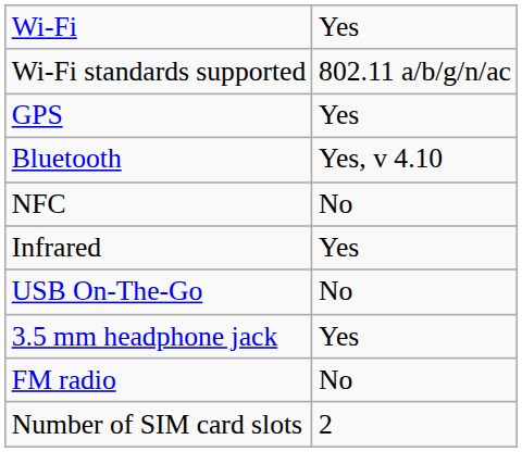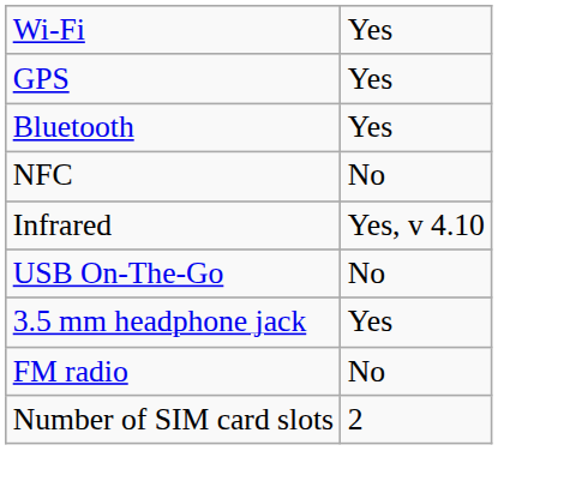- row: Wi-Fi standards supported | 802.11 a/b/g/n/ac
Bluetooth | column 2: Yes, v 4.10 -> Yes
Infrared | column 2: Yes -> Yes, v 4.10
